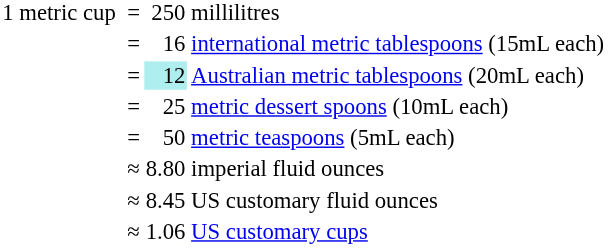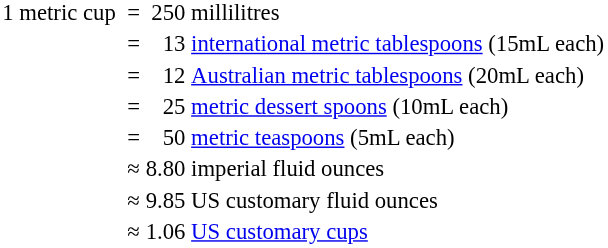international metric tablespoons (15mL each) | column 3: 16 -> 13
Australian metric tablespoons (20mL each) | column 3: paleturquoise background -> no background
US customary fluid ounces | column 3: 8.45 -> 9.85
